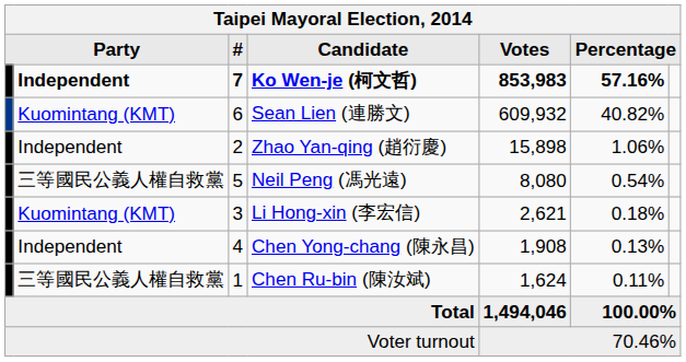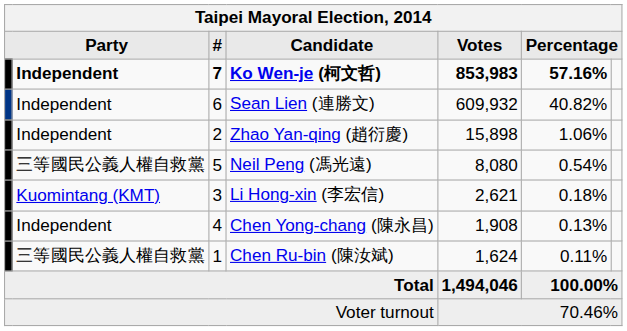Sean Lien (連勝文) | column 2: Kuomintang (KMT) -> Independent
